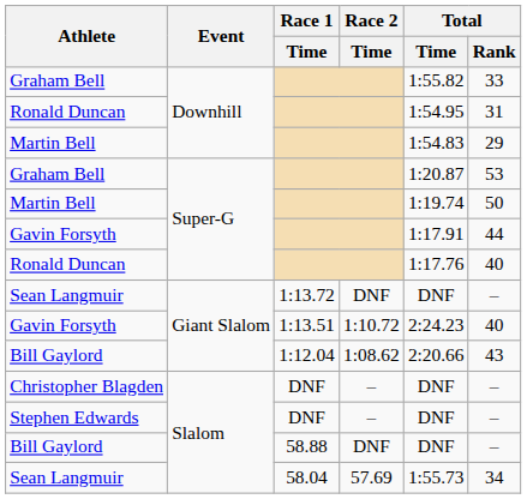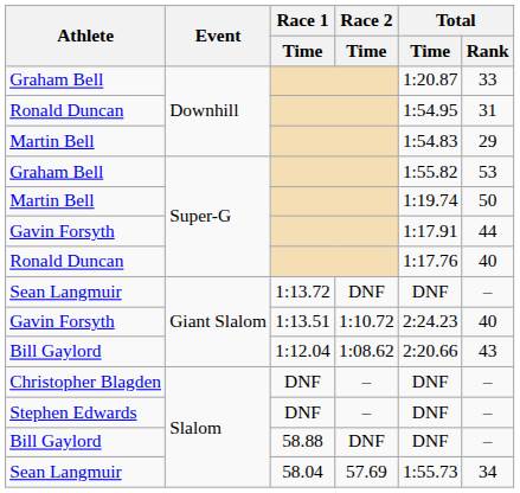Graham Bell / Downhill | Total / Time: 1:55.82 -> 1:20.87
Graham Bell / Super-G | Total / Time: 1:20.87 -> 1:55.82
